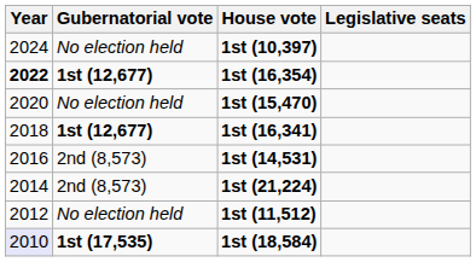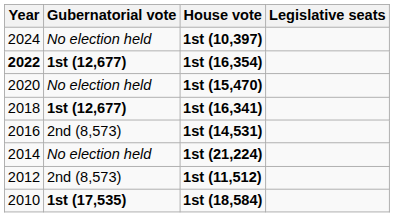1st (21,224) | Gubernatorial vote: 2nd (8,573) -> No election held
1st (11,512) | Gubernatorial vote: No election held -> 2nd (8,573)
1st (18,584) | Year: lavender background -> no background
